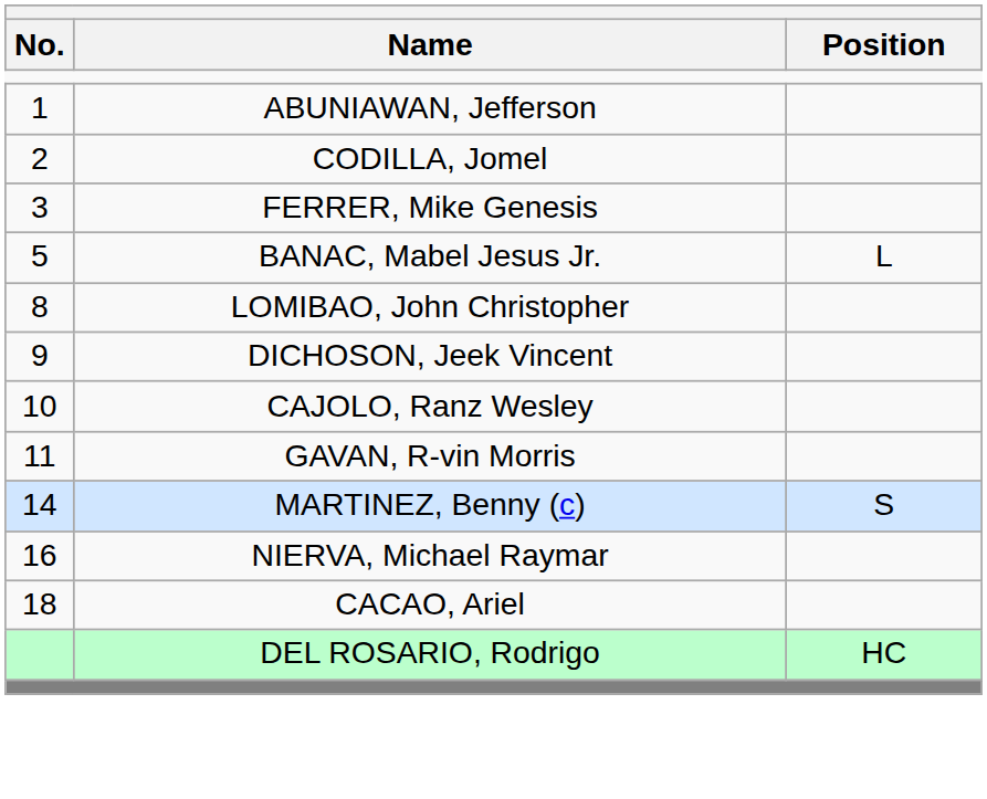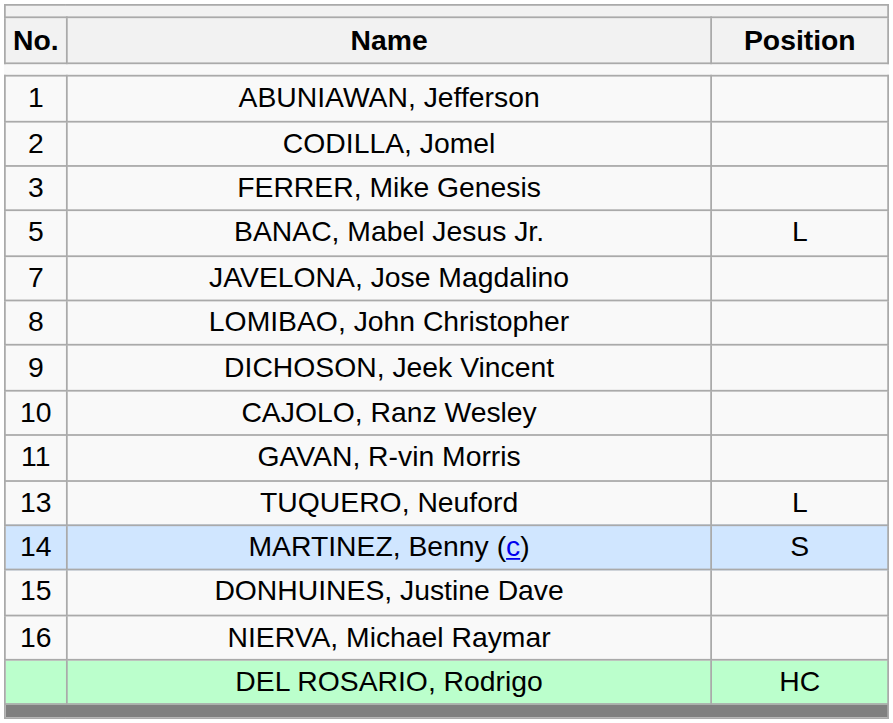+ row: 7 | JAVELONA, Jose Magdalino
+ row: 13 | TUQUERO, Neuford | L
+ row: 15 | DONHUINES, Justine Dave
- row: 18 | CACAO, Ariel
